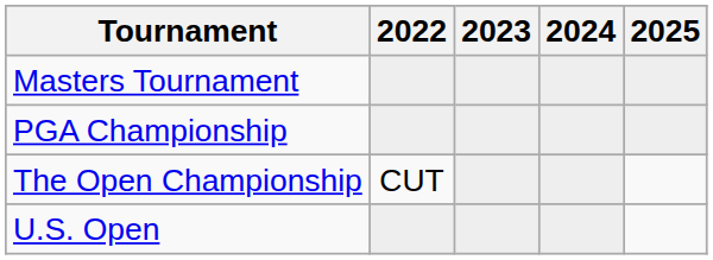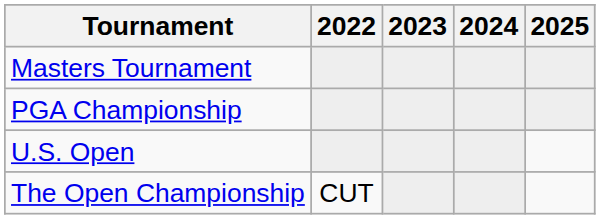rows swapped: U.S. Open <-> The Open Championship
